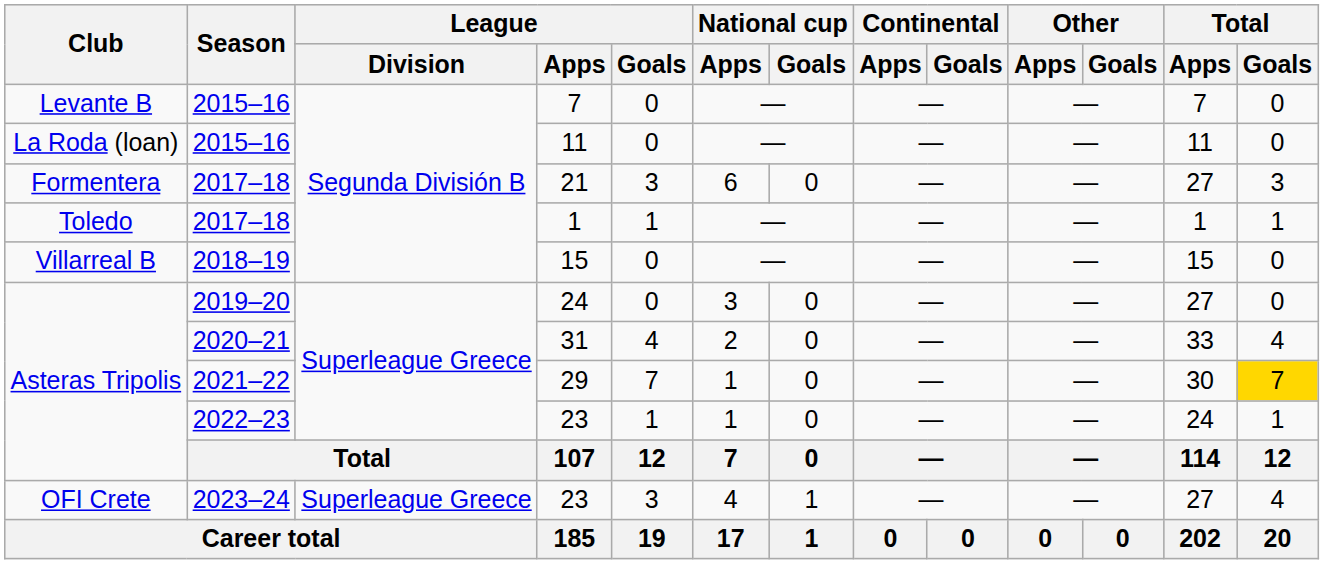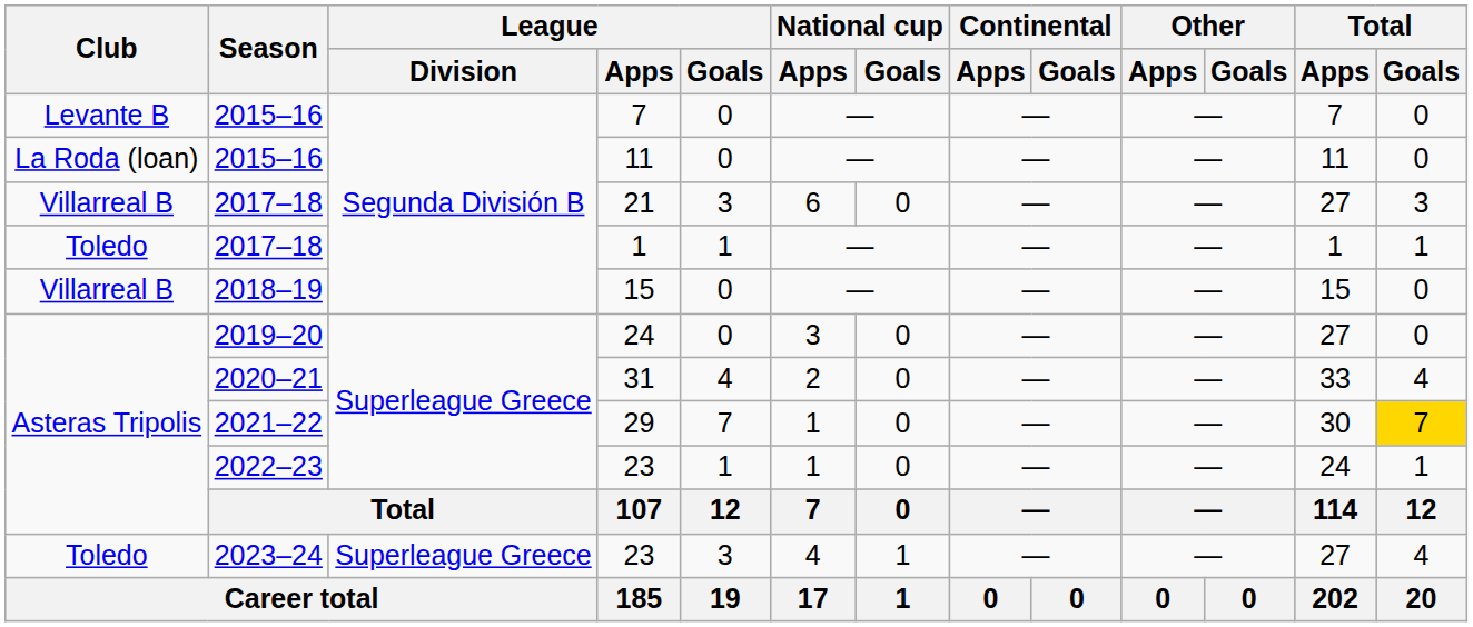21 | Club: Formentera -> Villarreal B
2023–24 / 23 | Club: OFI Crete -> Toledo
